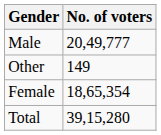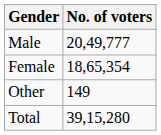rows swapped: Female <-> Other
